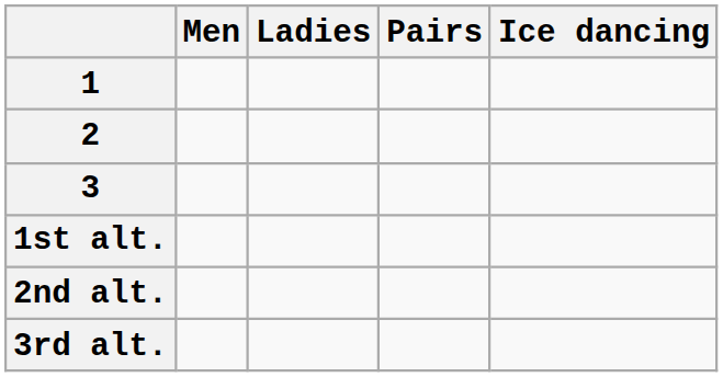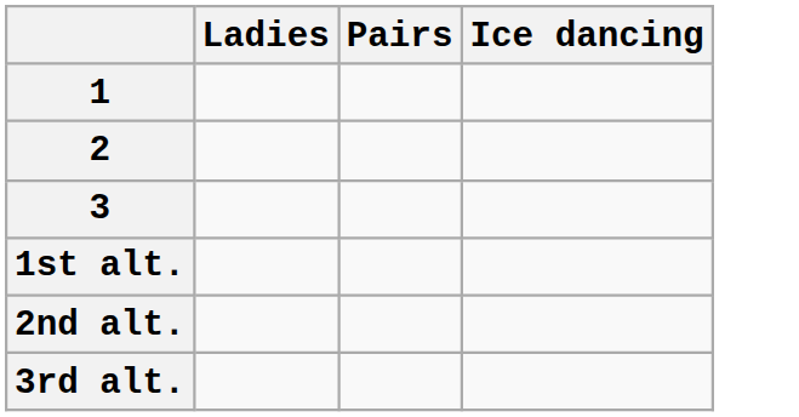- column: Men
